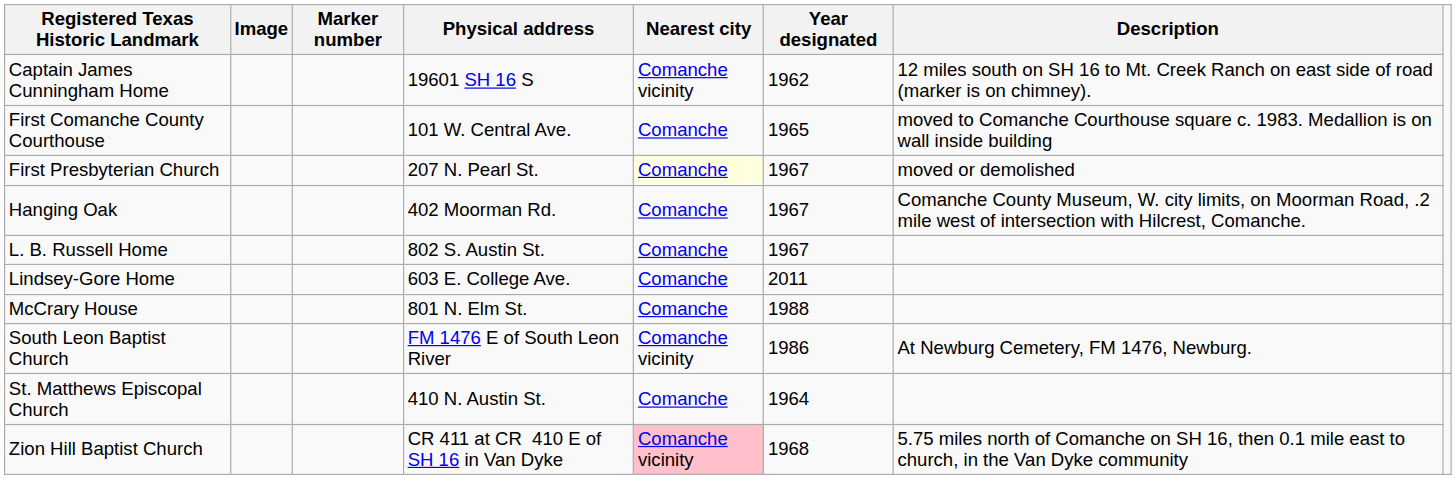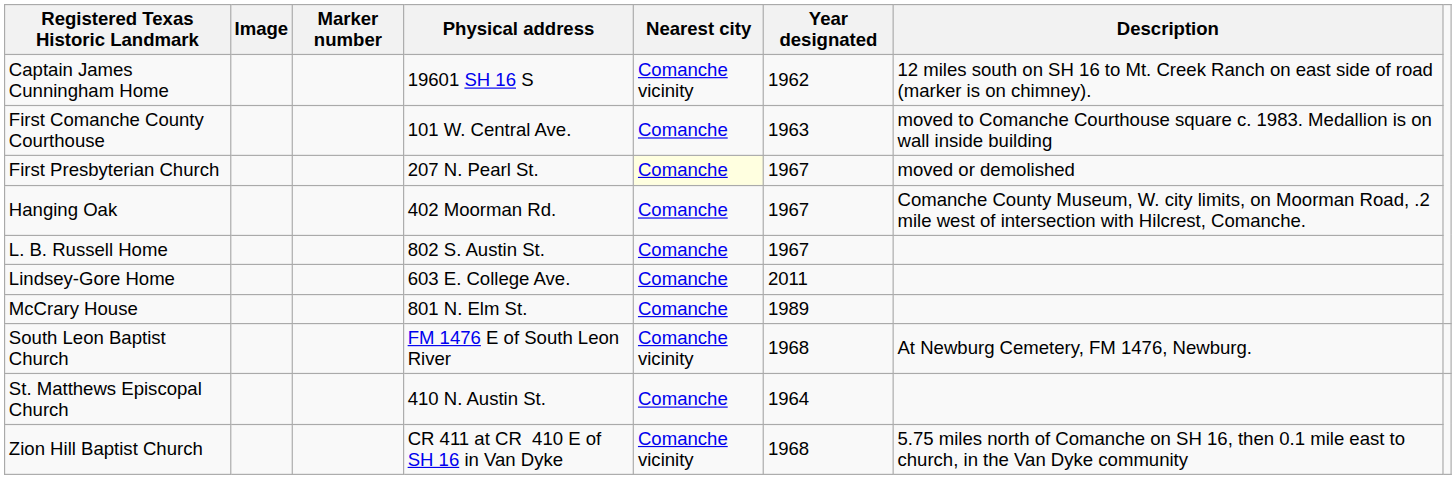First Comanche County Courthouse | Year designated: 1965 -> 1963
McCrary House | Year designated: 1988 -> 1989
South Leon Baptist Church | Year designated: 1986 -> 1968
Zion Hill Baptist Church | Nearest city: pink background -> no background
